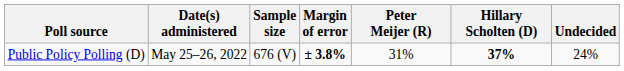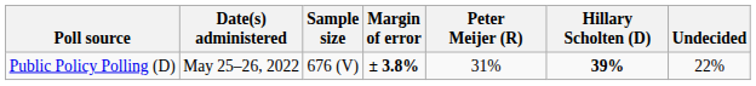Public Policy Polling (D) | Hillary Scholten (D): 37% -> 39%
Public Policy Polling (D) | Undecided: 24% -> 22%
